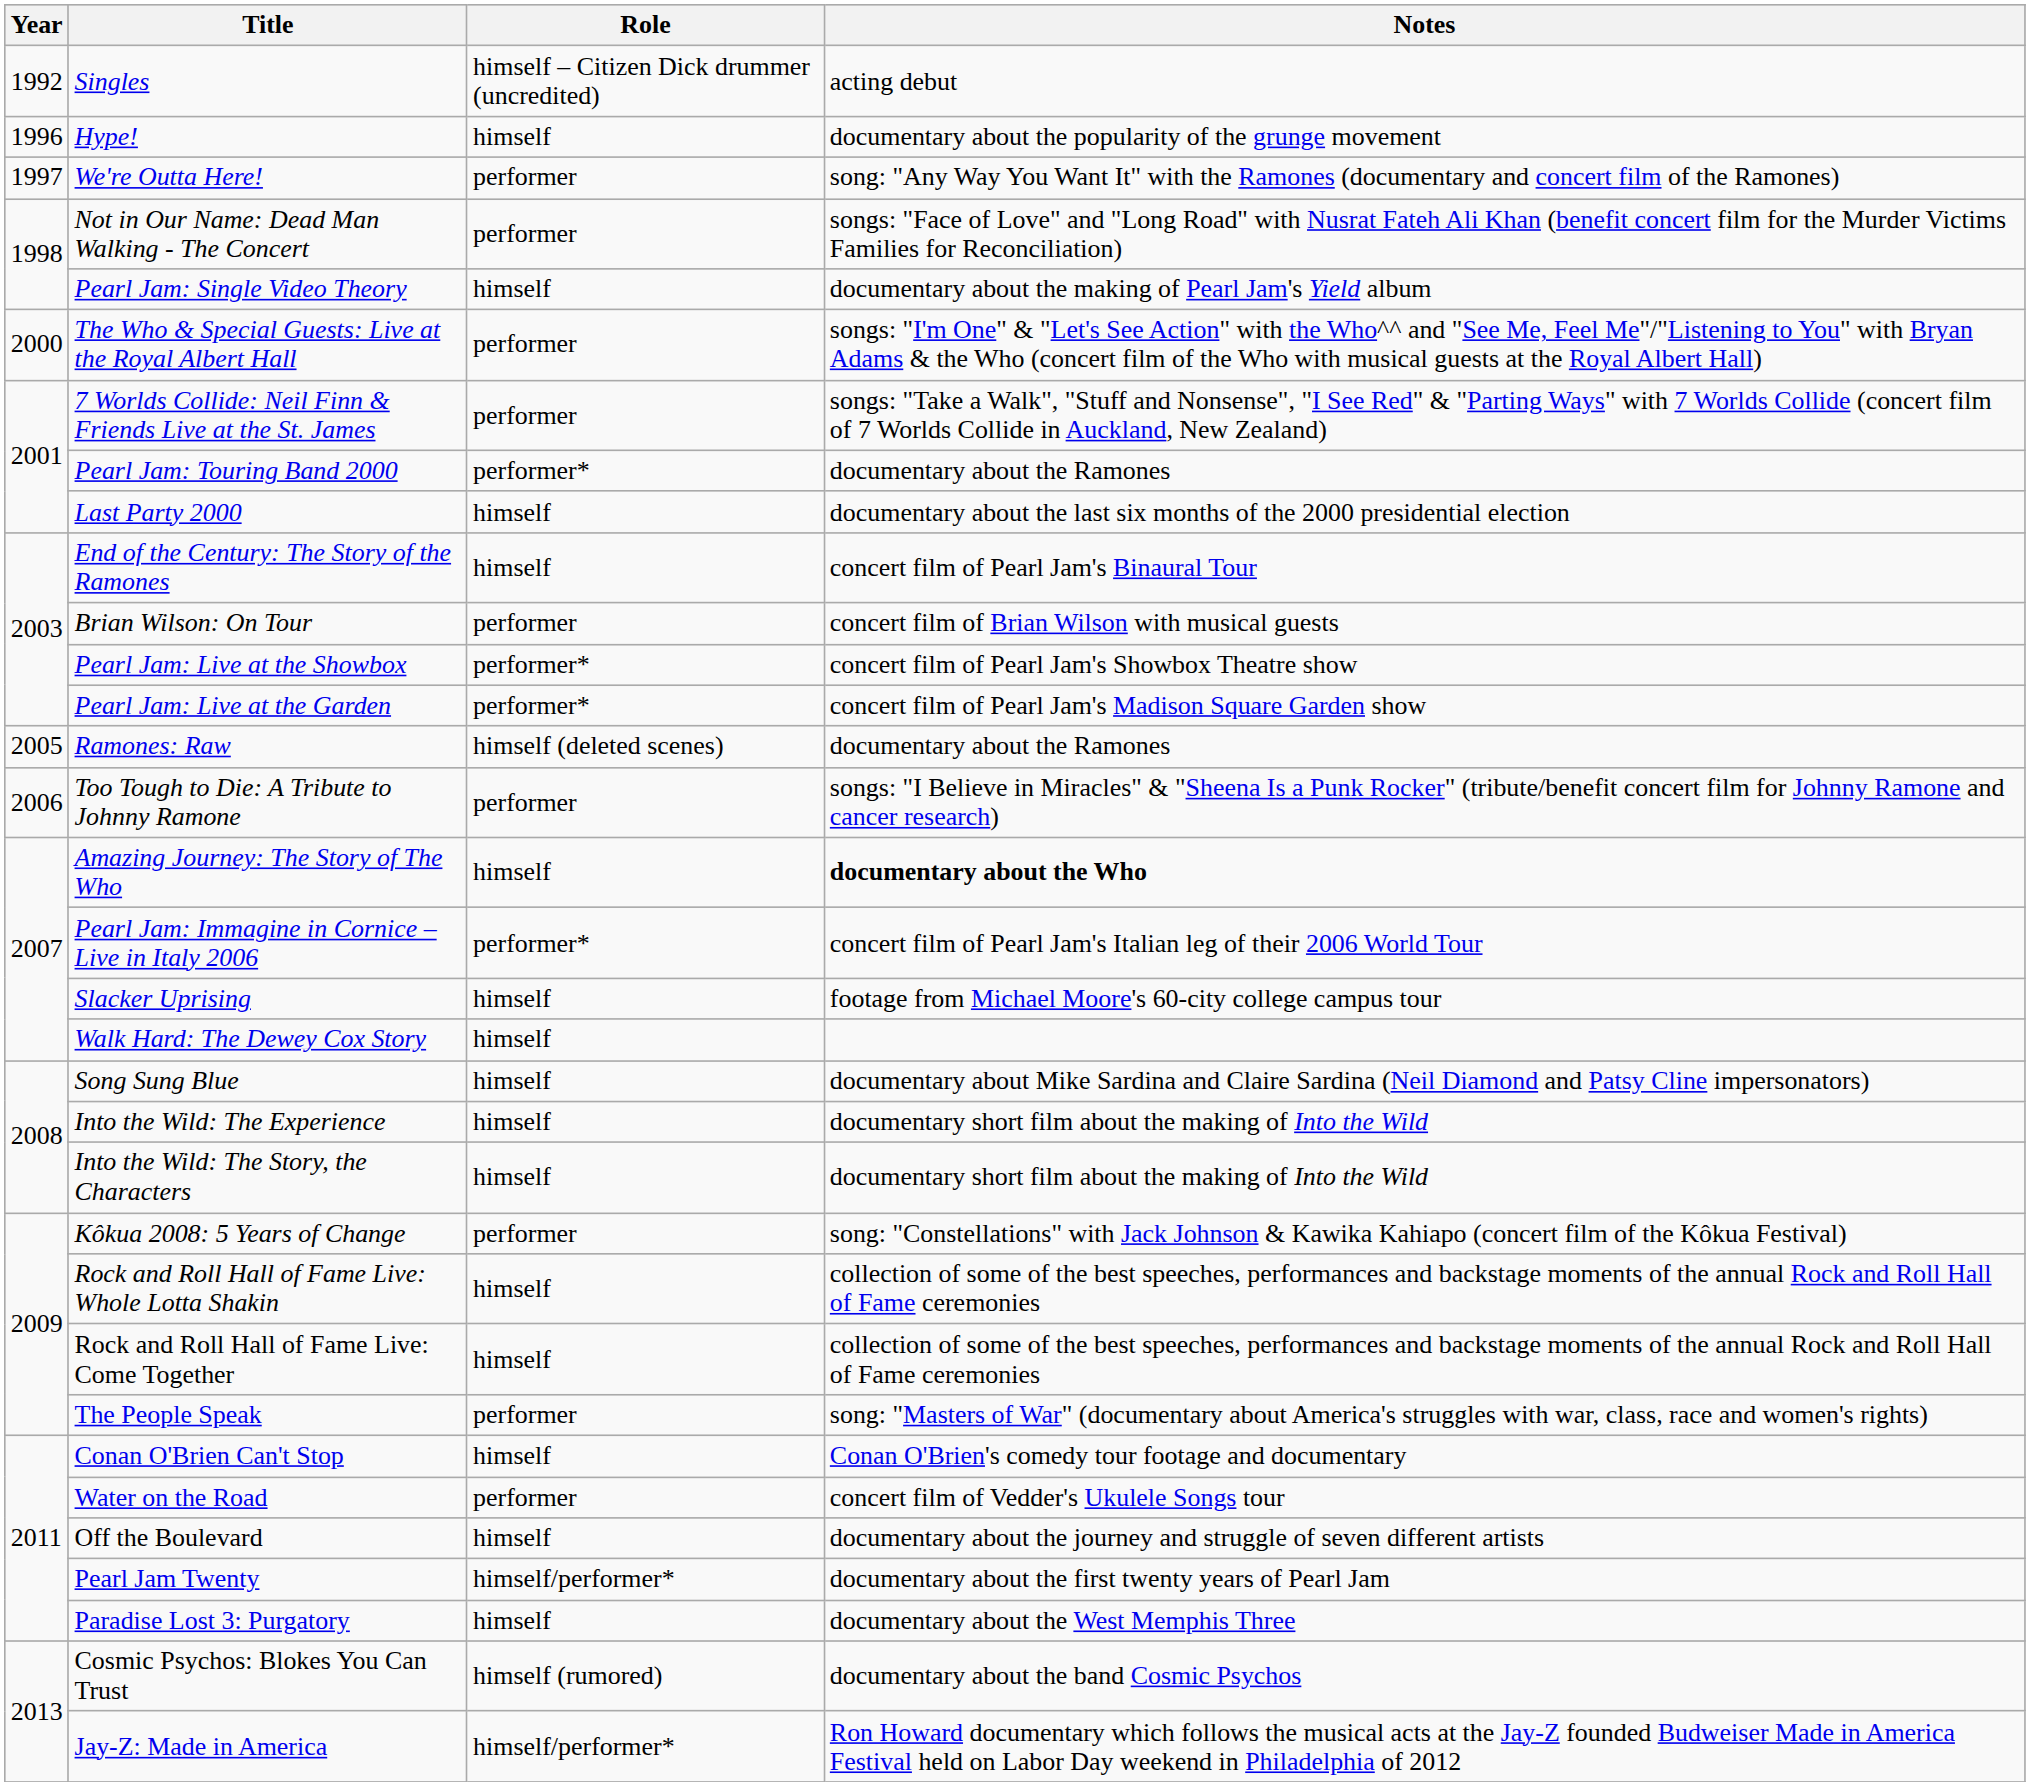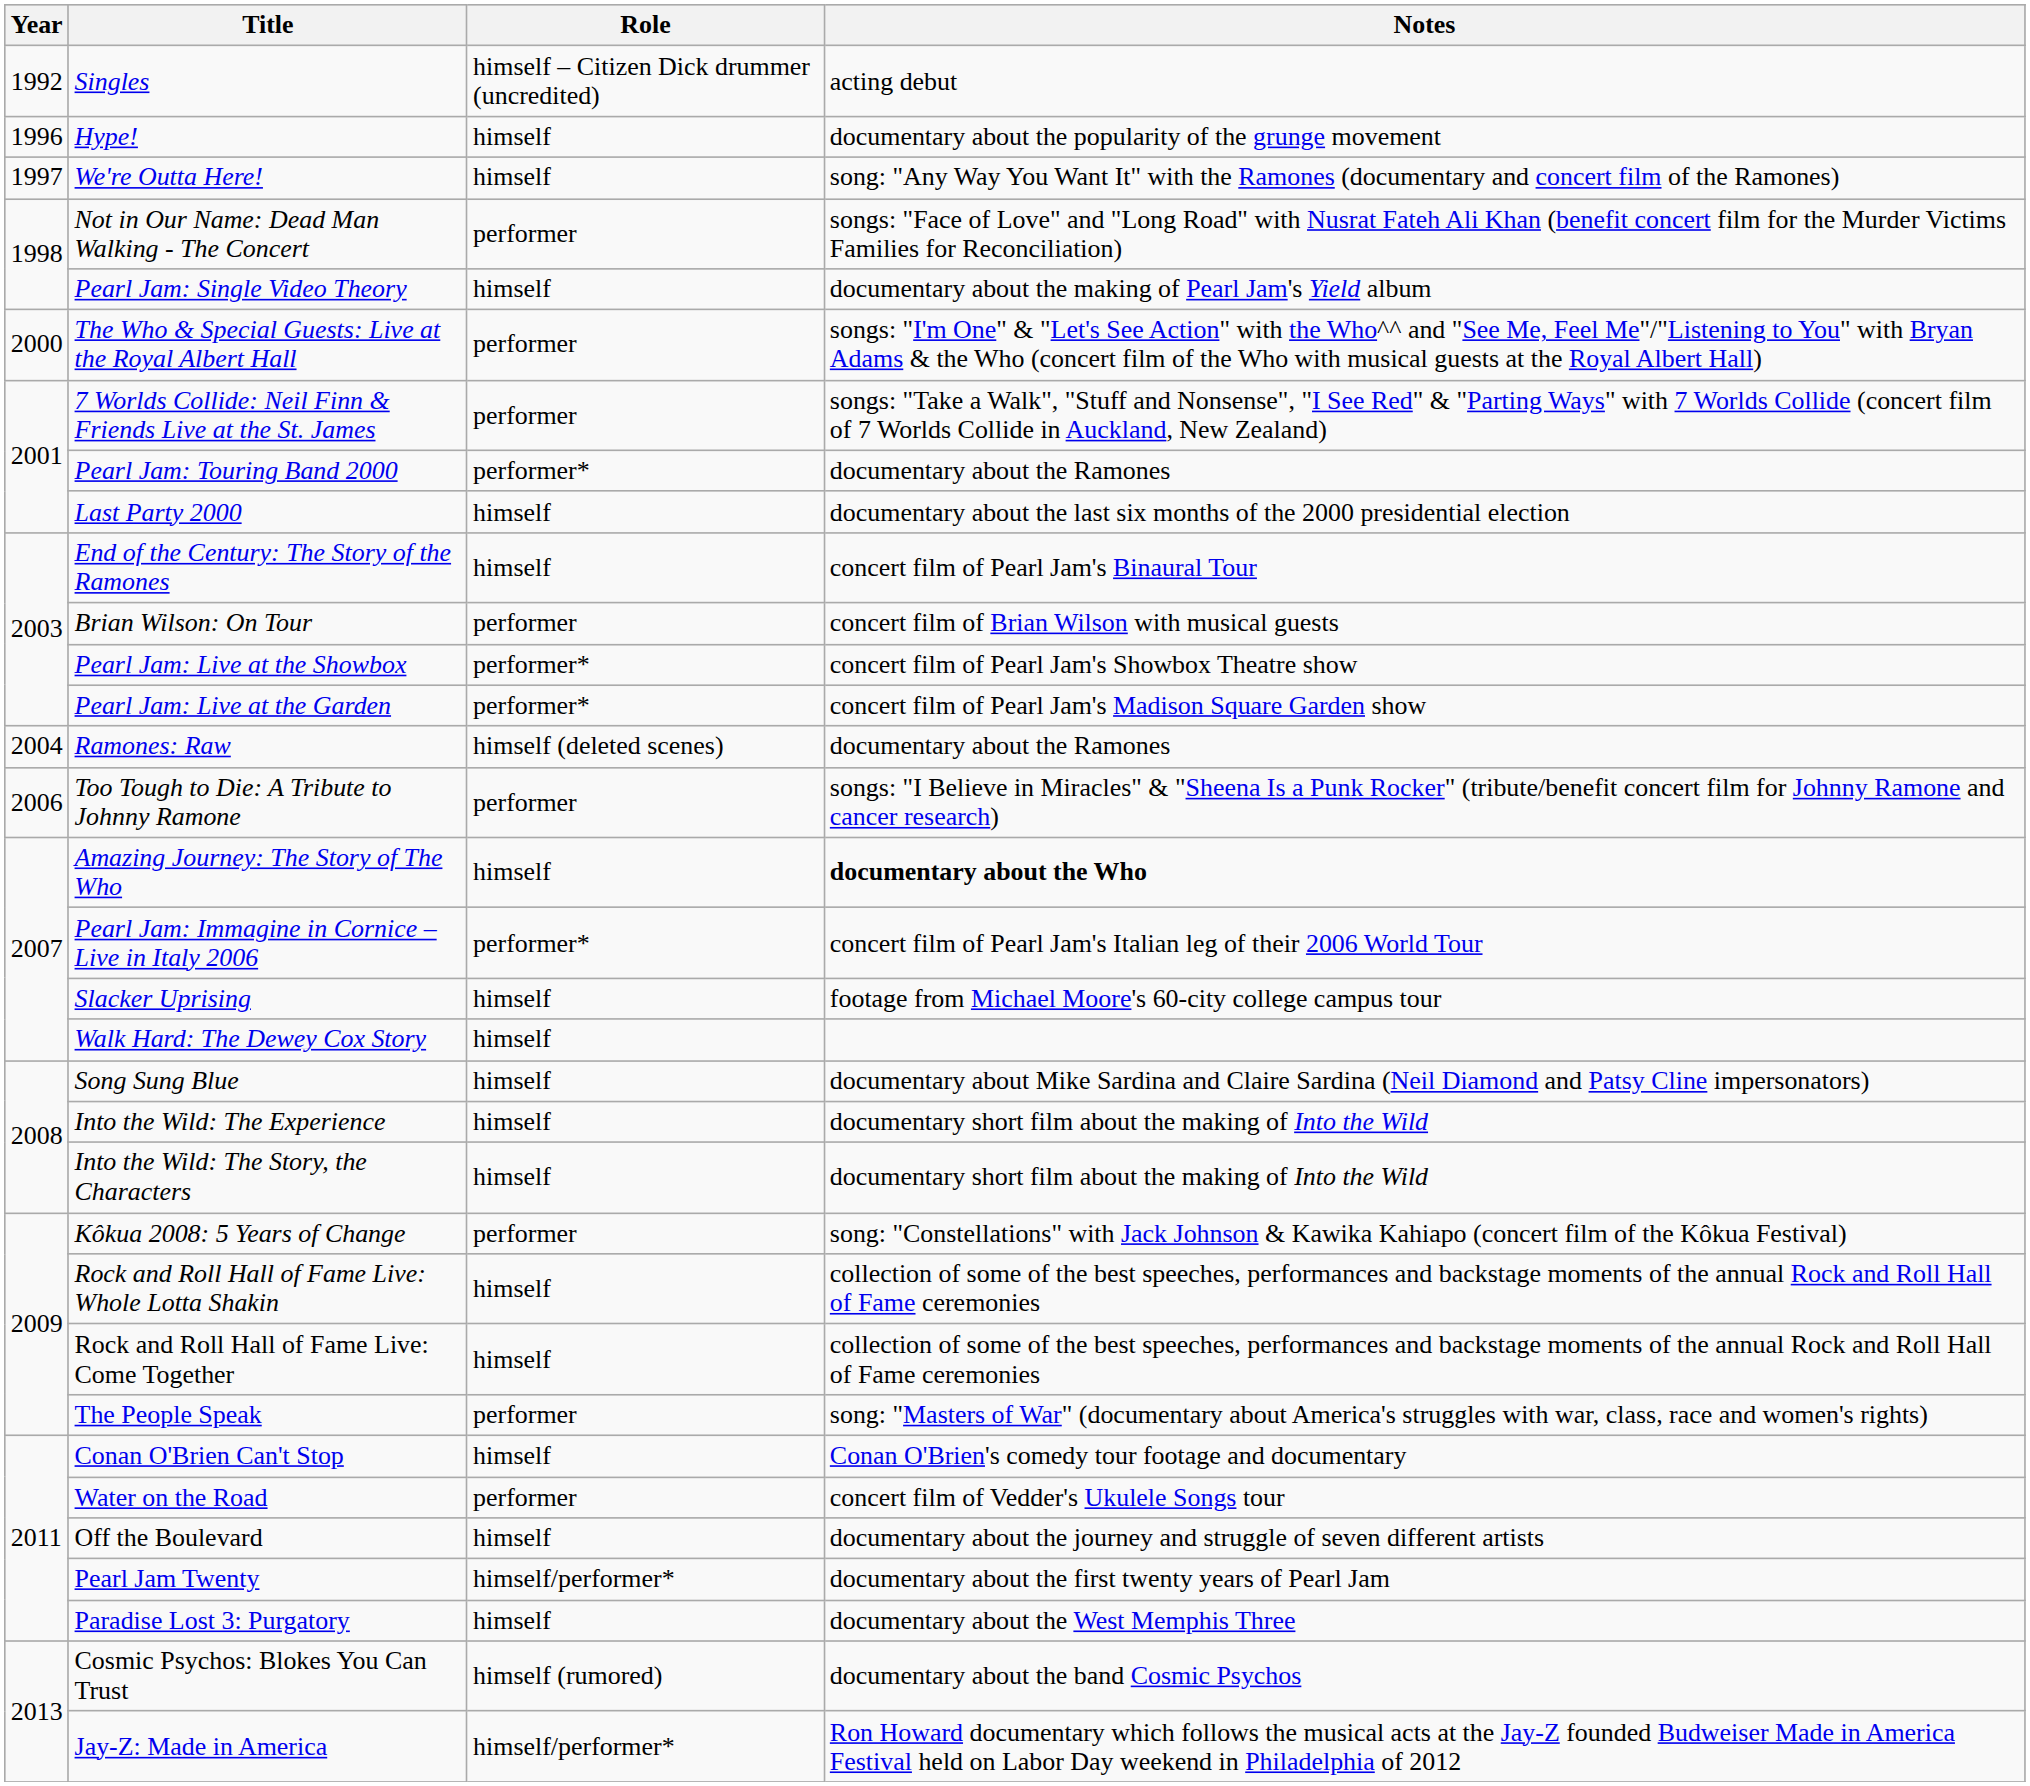We're Outta Here! | Role: performer -> himself
Ramones: Raw | Year: 2005 -> 2004
